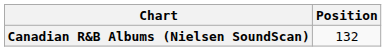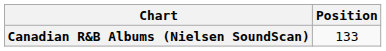Canadian R&B Albums (Nielsen SoundScan) | Position: 132 -> 133
